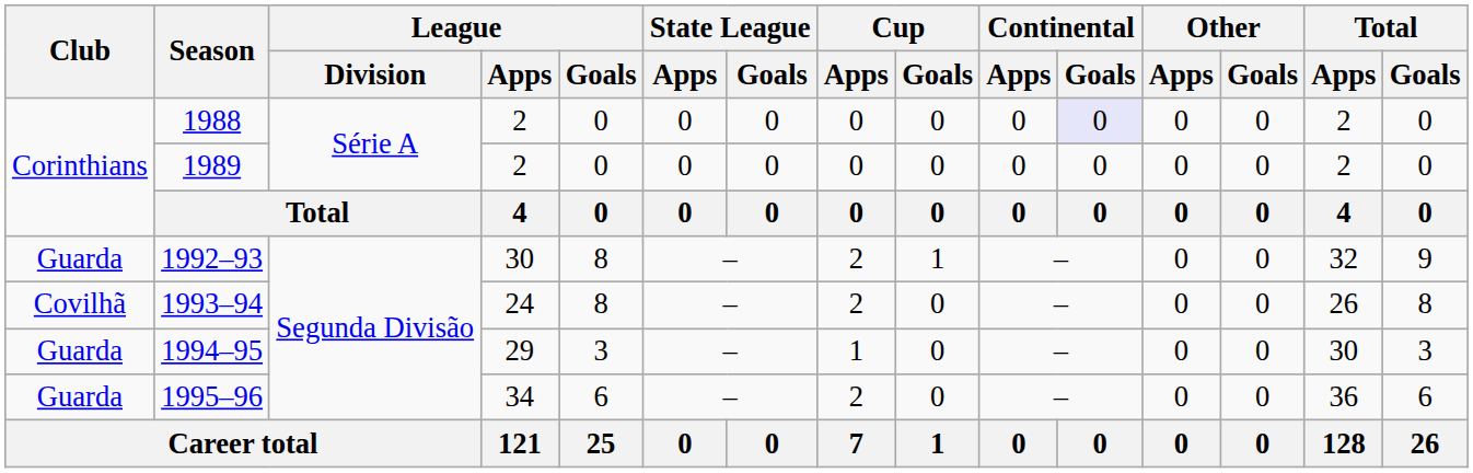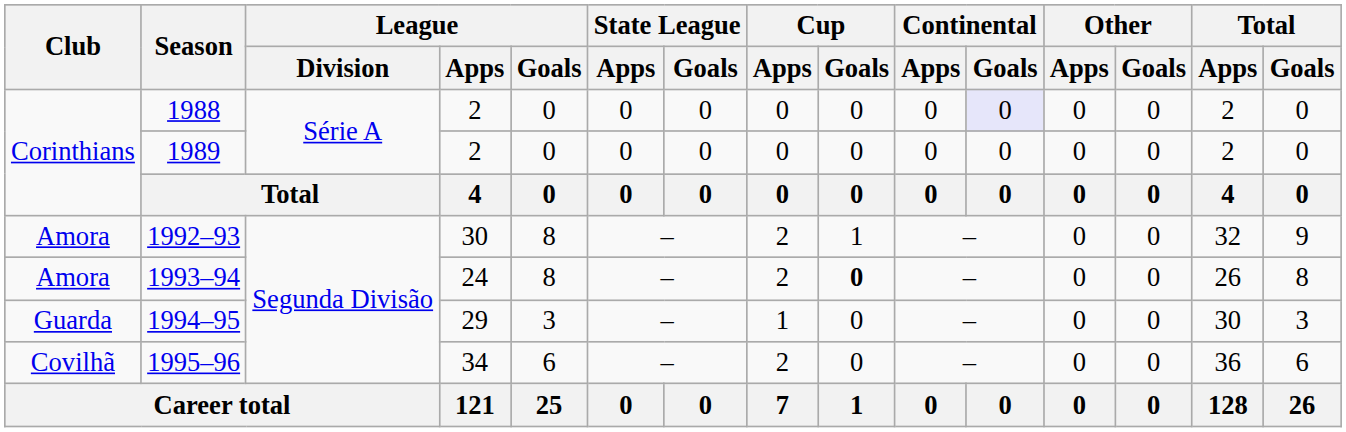1992–93 | Club: Guarda -> Amora
1993–94 | Club: Covilhã -> Amora
1993–94 | Cup / Goals: normal -> bold
1995–96 | Club: Guarda -> Covilhã
